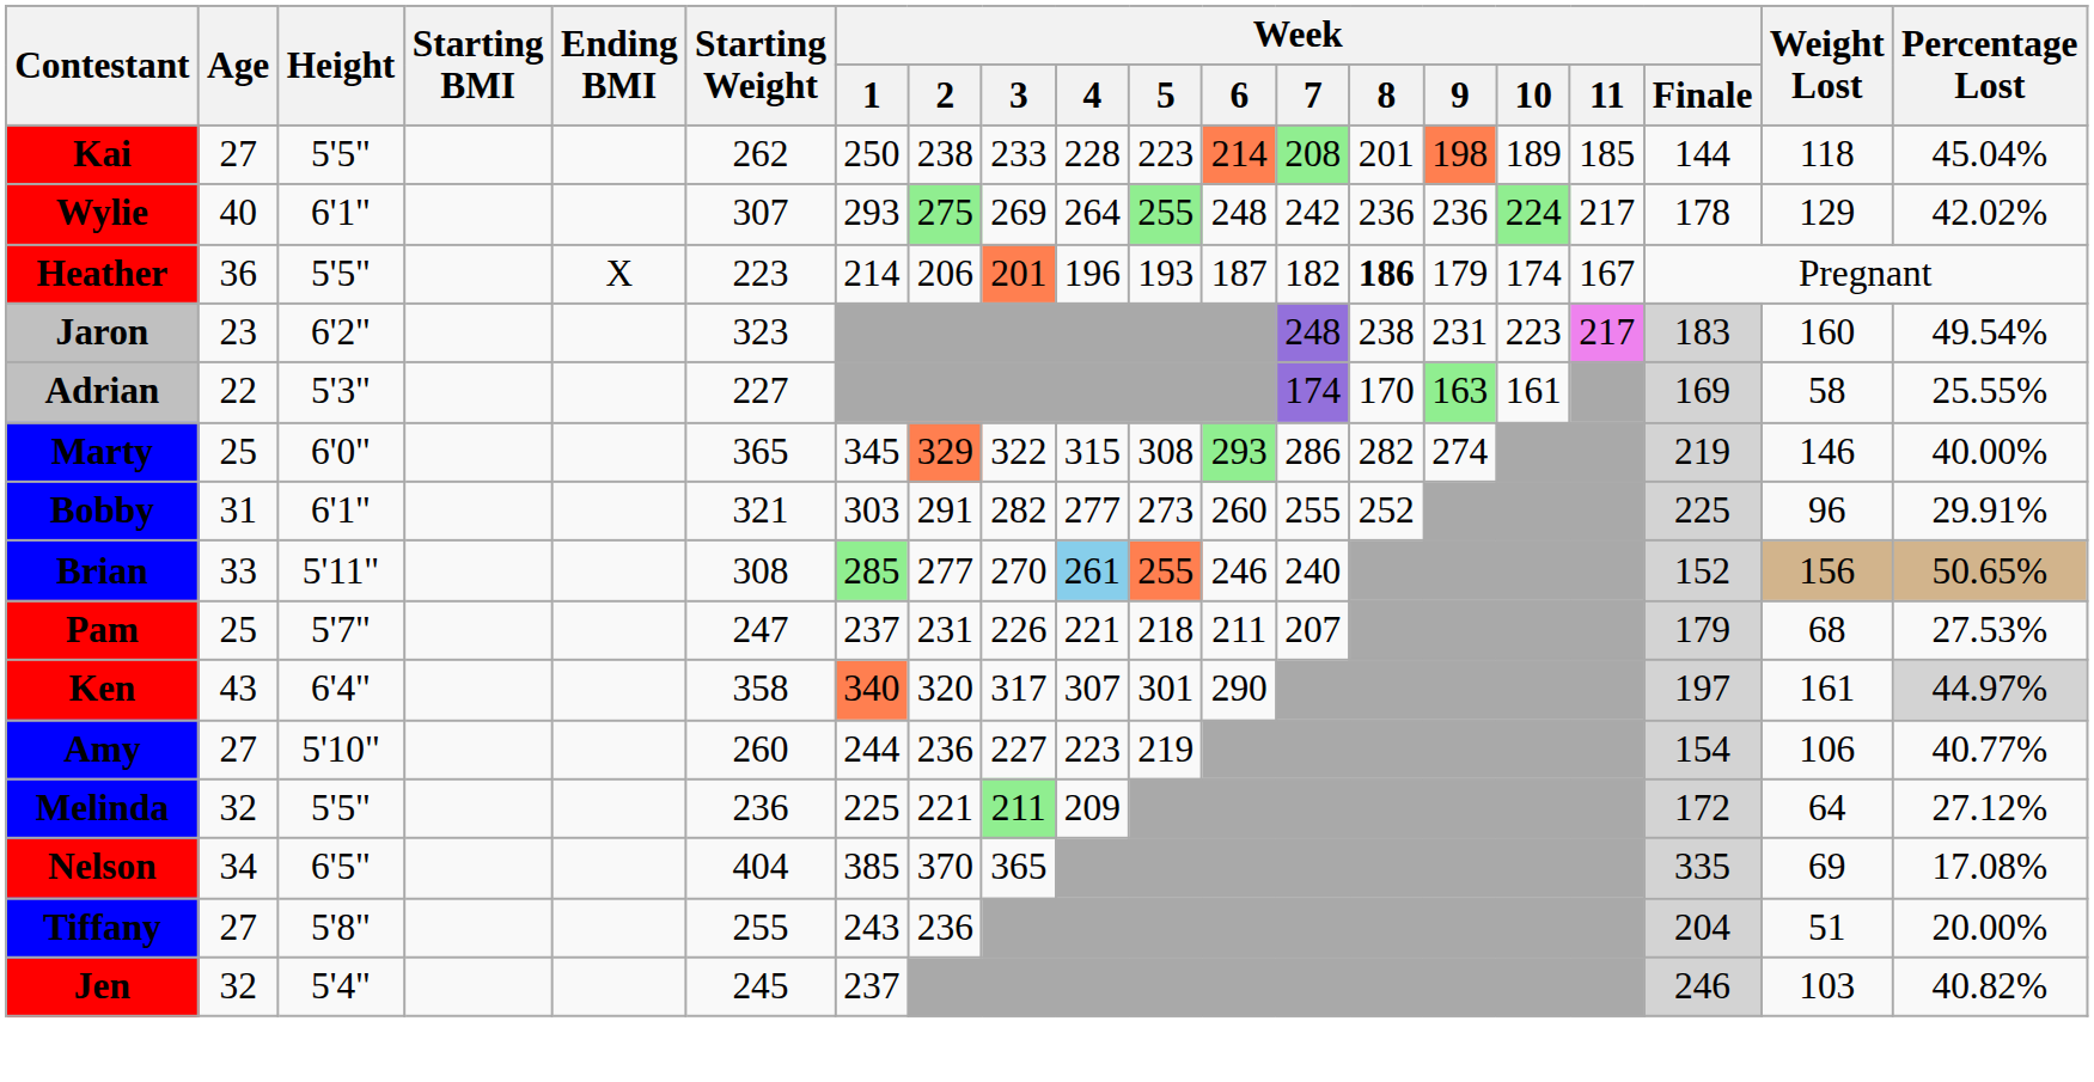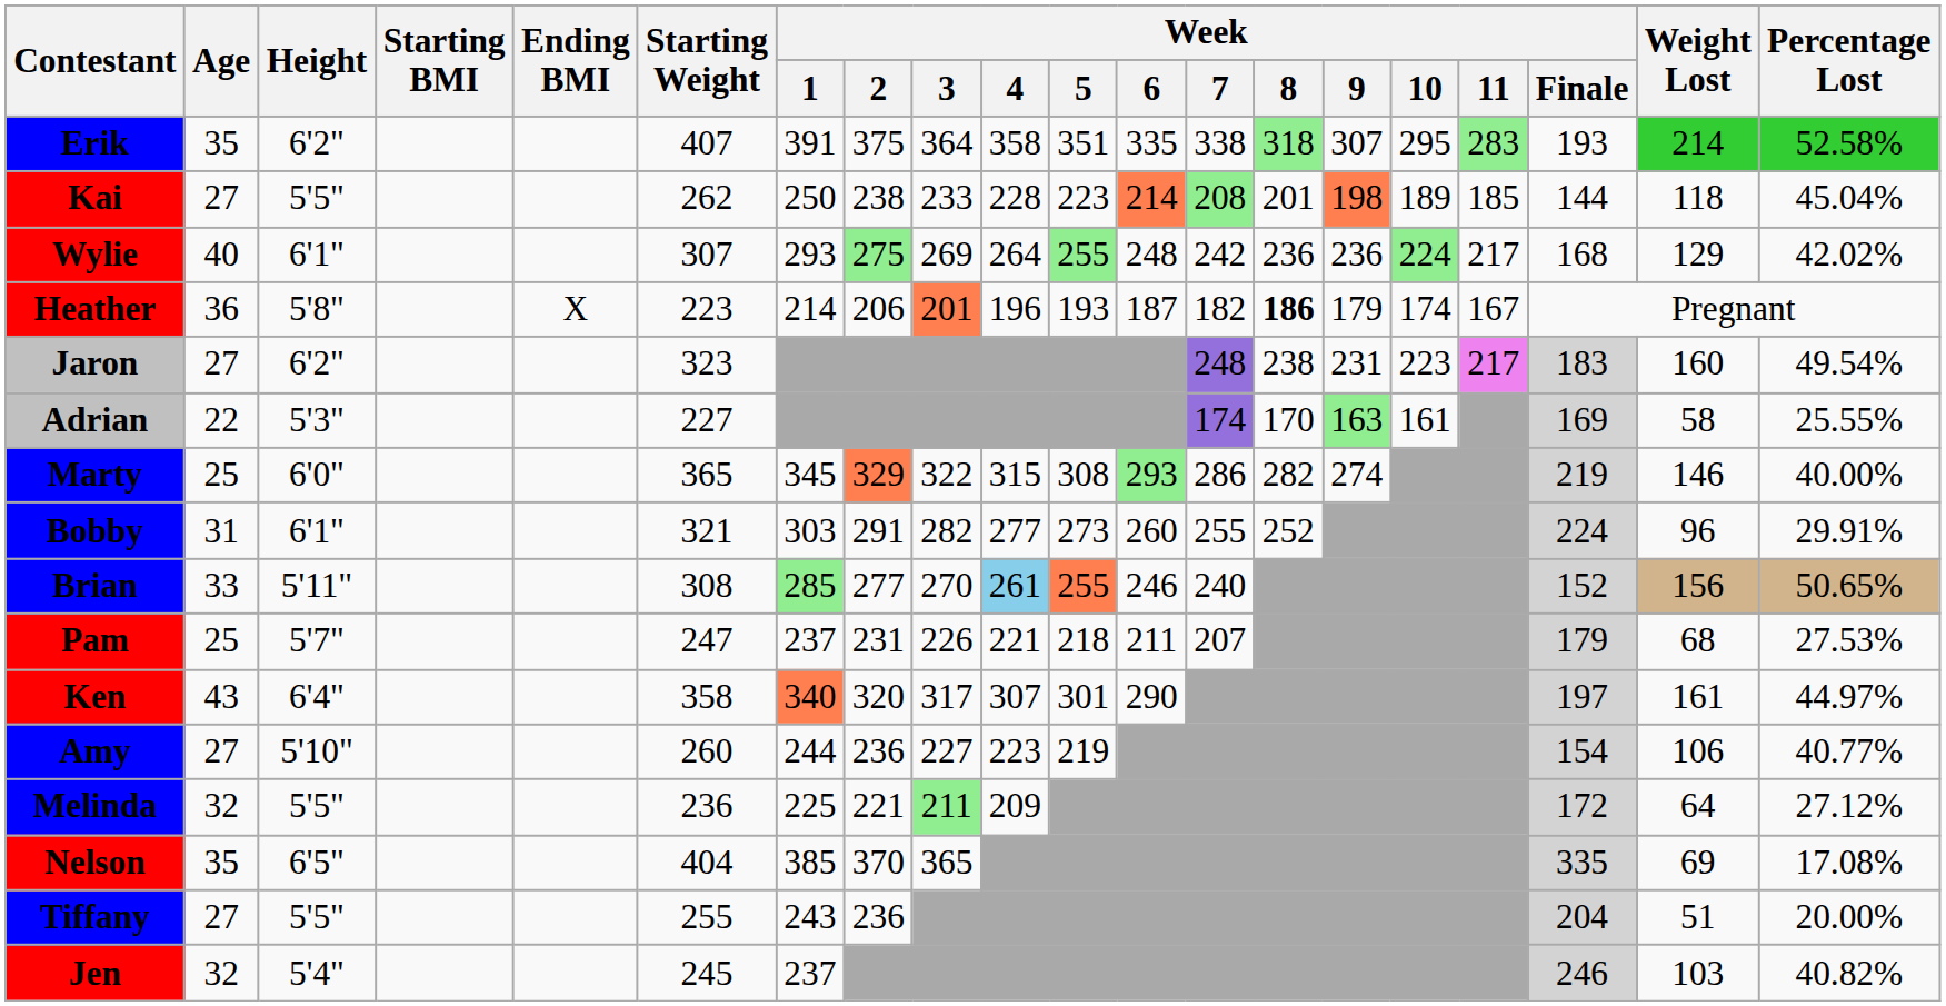+ row: Erik | 35 | 6'2" | 407 | 391 | 375 | 364 | 358 | 351 | 335 | 338 | 318 | 307 | 295 | 283 | 193 | 214 | 52.58%
Wylie | Week / Finale: 178 -> 168
Heather | Height: 5'5" -> 5'8"
Jaron | Age: 23 -> 27
Bobby | Week / Finale: 225 -> 224
Ken | Percentage Lost: lightgrey background -> no background
Nelson | Age: 34 -> 35
Tiffany | Height: 5'8" -> 5'5"
